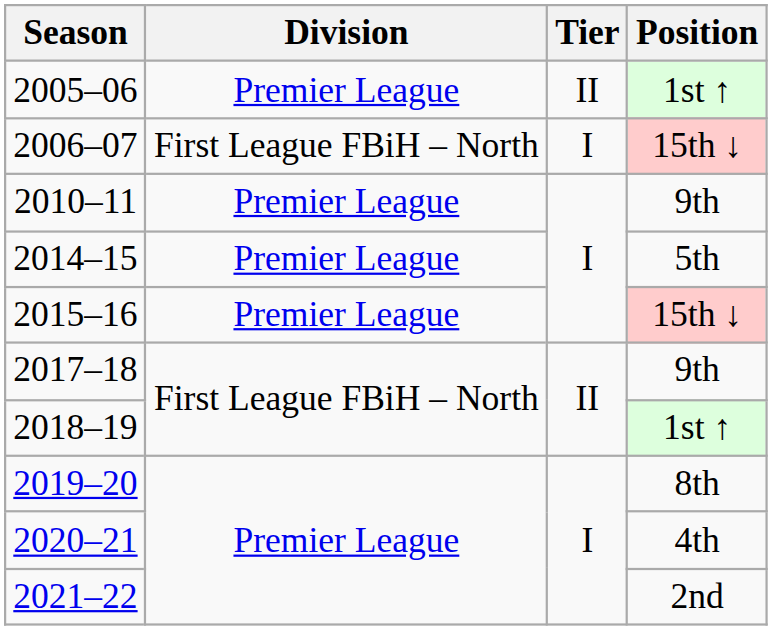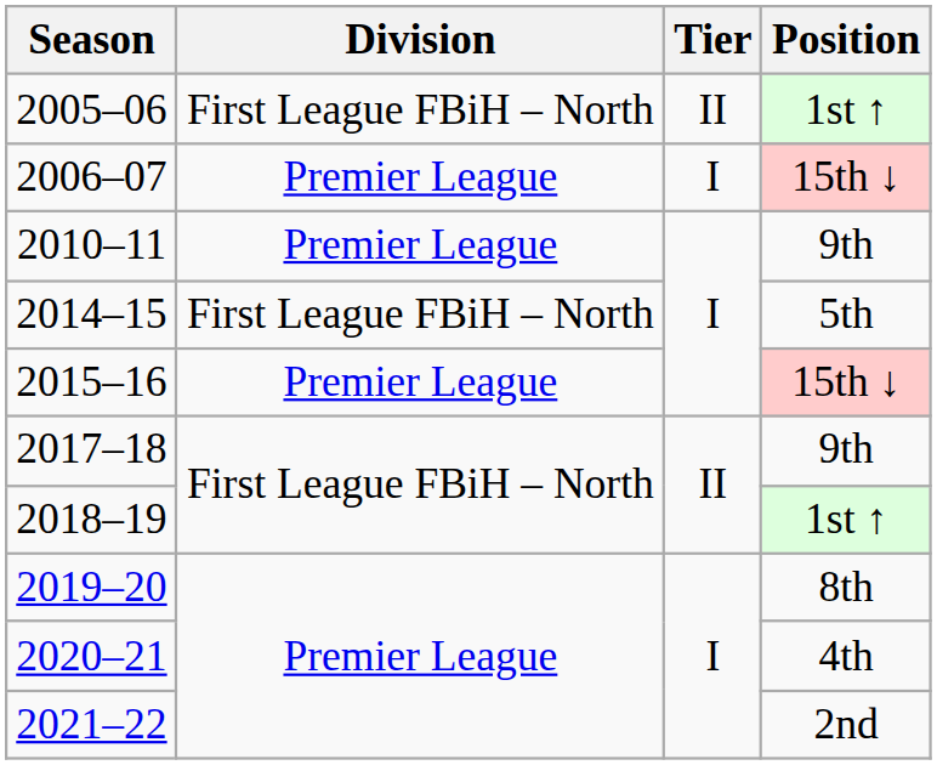2005–06 | Division: Premier League -> First League FBiH – North
2006–07 | Division: First League FBiH – North -> Premier League
2014–15 | Division: Premier League -> First League FBiH – North
